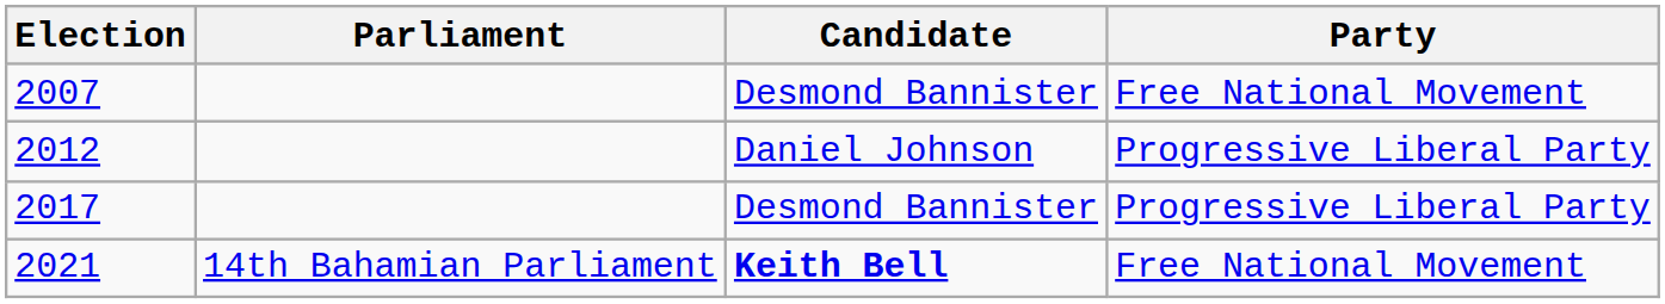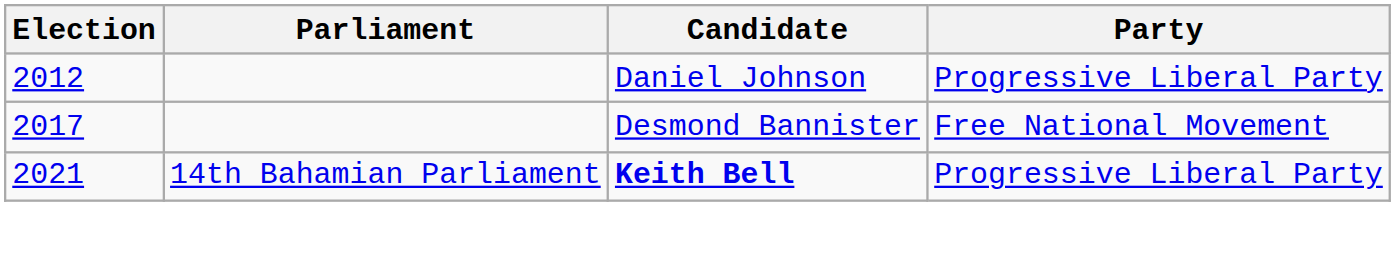- row: 2007 | Desmond Bannister | Free National Movement
2017 | Party: Progressive Liberal Party -> Free National Movement
2021 | Party: Free National Movement -> Progressive Liberal Party
